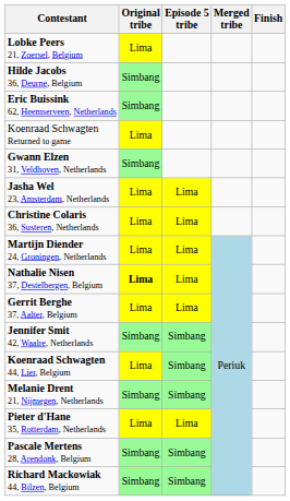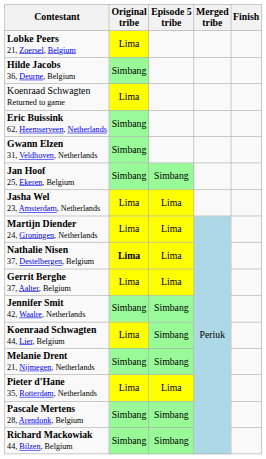rows swapped: Eric Buissink 62, Heemserveen, Netherlands <-> Koenraad Schwagten Returned to game
+ row: Jan Hoof 25, Ekeren, Belgium | Simbang | Simbang
- row: Christine Colaris 36, Susteren, Netherlands | Lima | Lima
